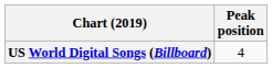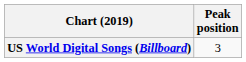US World Digital Songs (Billboard) | Peak position: 4 -> 3
